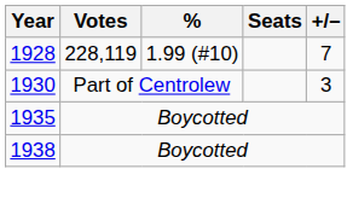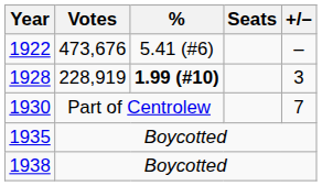+ row: 1922 | 473,676 | 5.41 (#6) | –
1928 | Votes: 228,119 -> 228,919
1928 | %: normal -> bold
1928 | +/–: 7 -> 3
1930 | +/–: 3 -> 7
